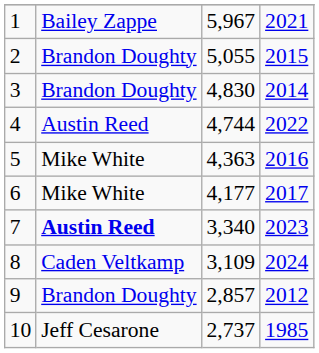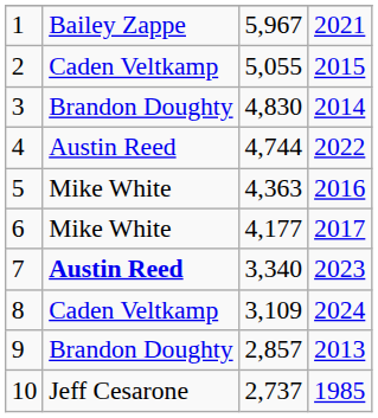2 | column 2: Brandon Doughty -> Caden Veltkamp
9 | column 4: 2012 -> 2013
